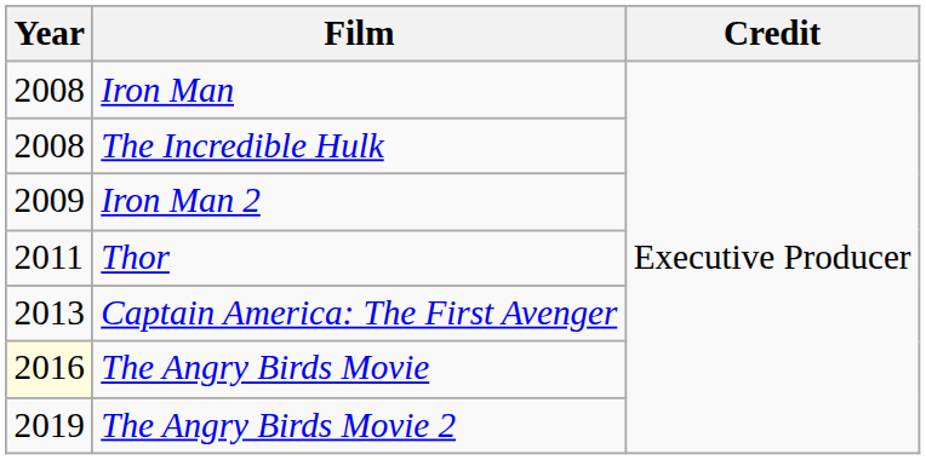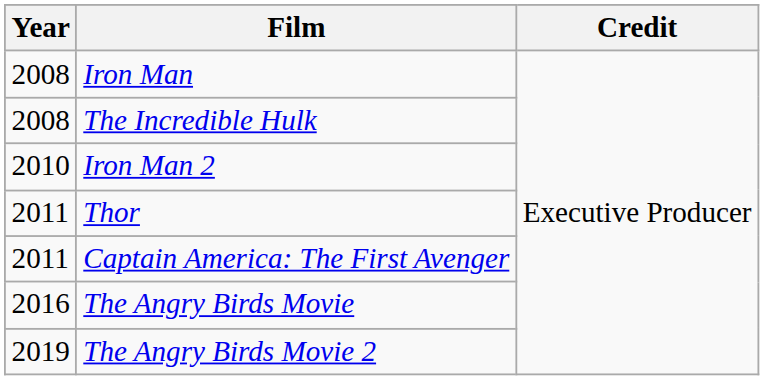Iron Man 2 | Year: 2009 -> 2010
Captain America: The First Avenger | Year: 2013 -> 2011
The Angry Birds Movie | Year: lightyellow background -> no background
